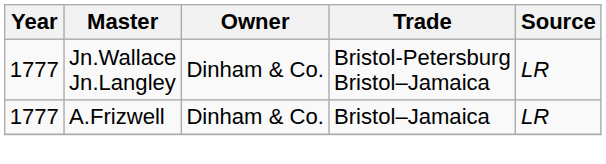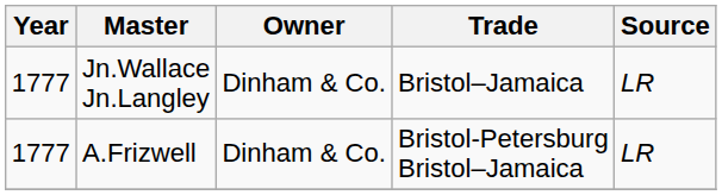Jn.Wallace Jn.Langley | Trade: Bristol-Petersburg Bristol–Jamaica -> Bristol–Jamaica
A.Frizwell | Trade: Bristol–Jamaica -> Bristol-Petersburg Bristol–Jamaica
